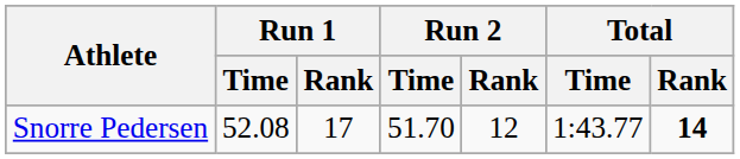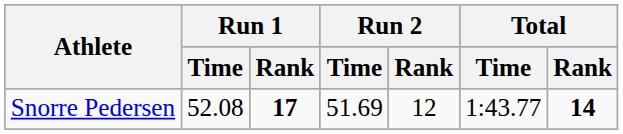Snorre Pedersen | Run 1 / Rank: normal -> bold
Snorre Pedersen | Run 2 / Time: 51.70 -> 51.69
